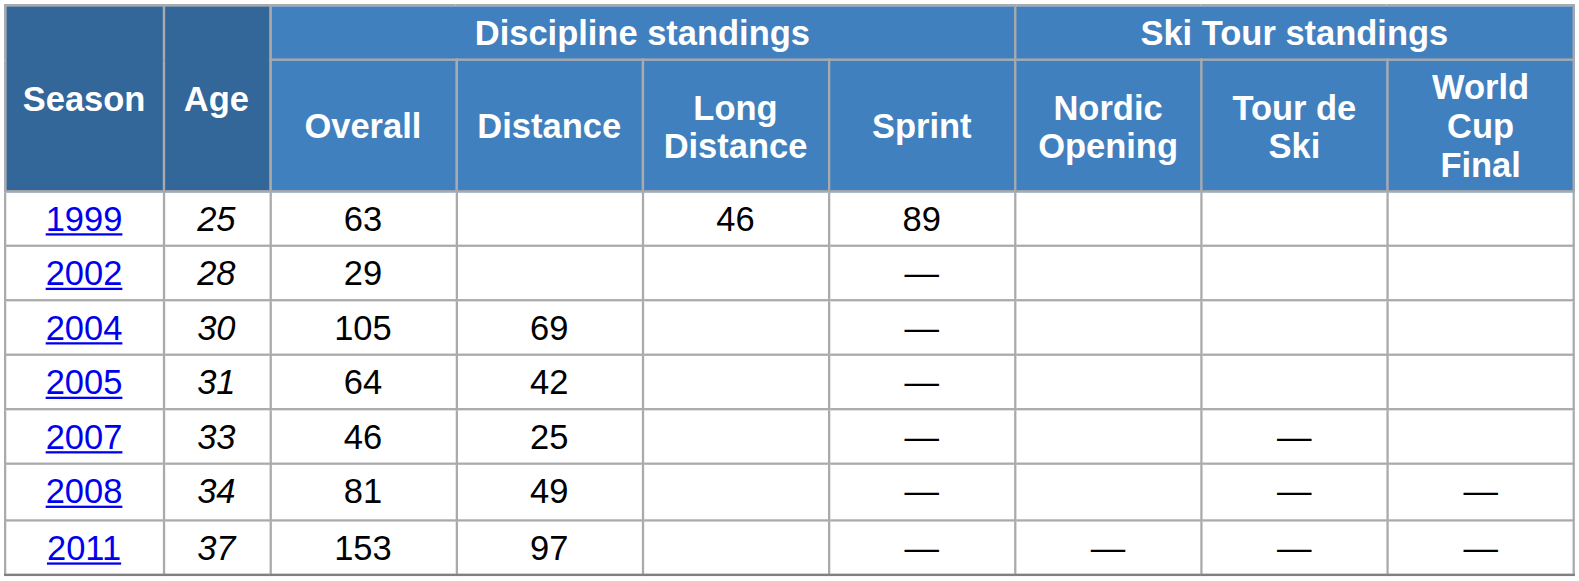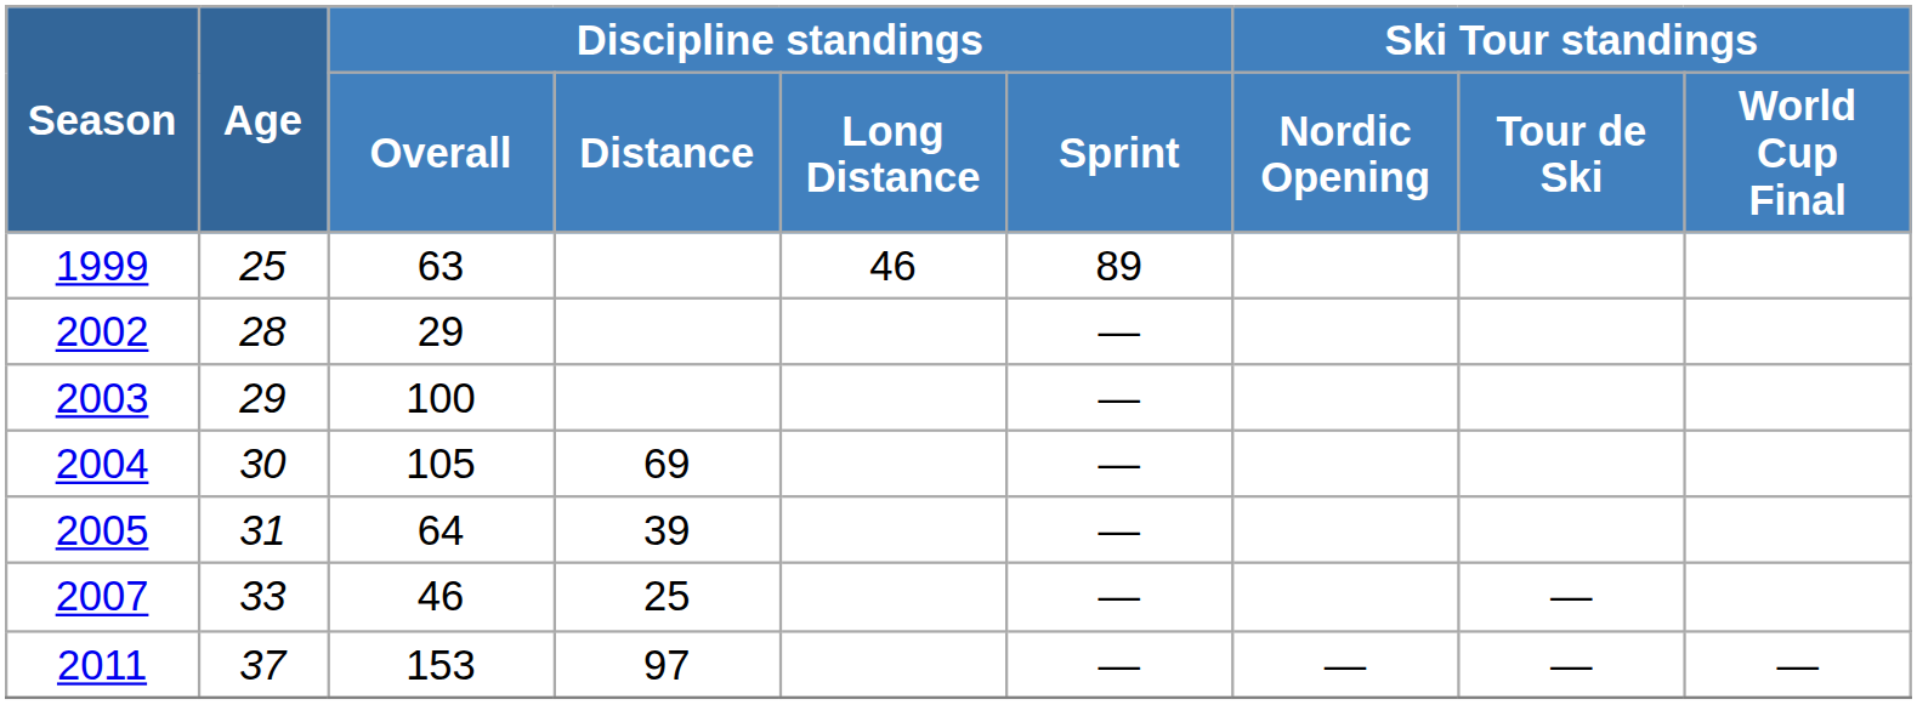+ row: 2003 | 29 | 100 | —
2005 | Discipline standings / Distance: 42 -> 39
- row: 2008 | 34 | 81 | 49 | — | — | —
